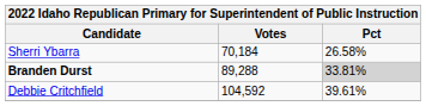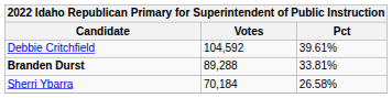rows swapped: Debbie Critchfield <-> Sherri Ybarra
Branden Durst | Pct: lightgrey background -> no background
